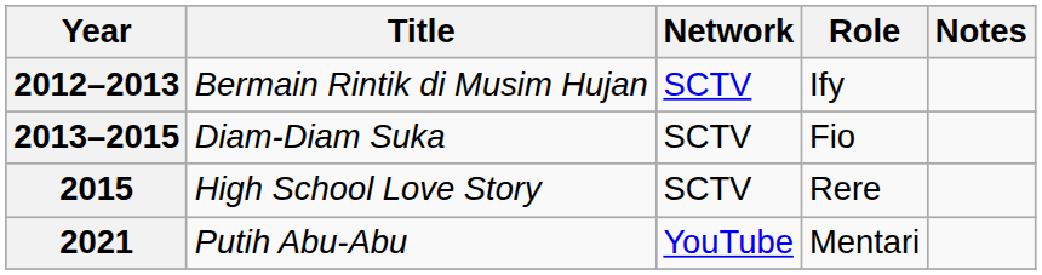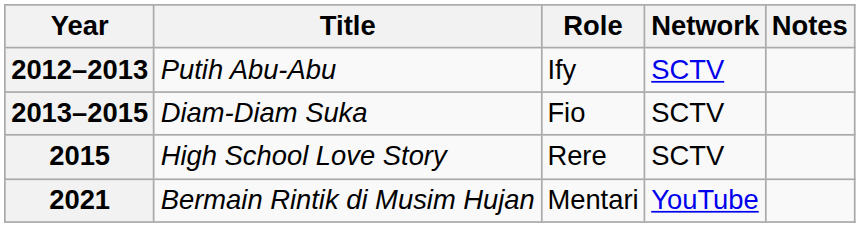columns swapped: Role <-> Network
2012–2013 | Title: Bermain Rintik di Musim Hujan -> Putih Abu-Abu
2021 | Title: Putih Abu-Abu -> Bermain Rintik di Musim Hujan
